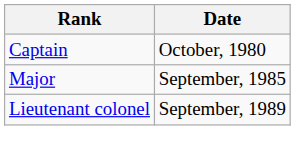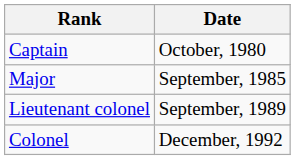+ row: Colonel | December, 1992
